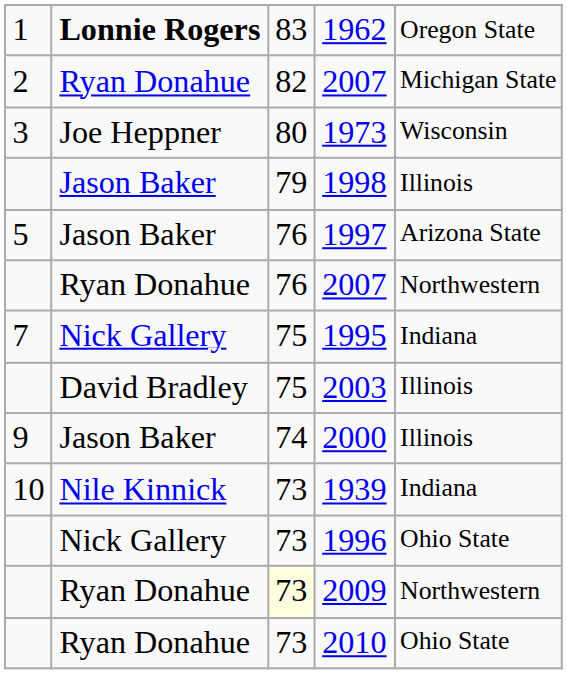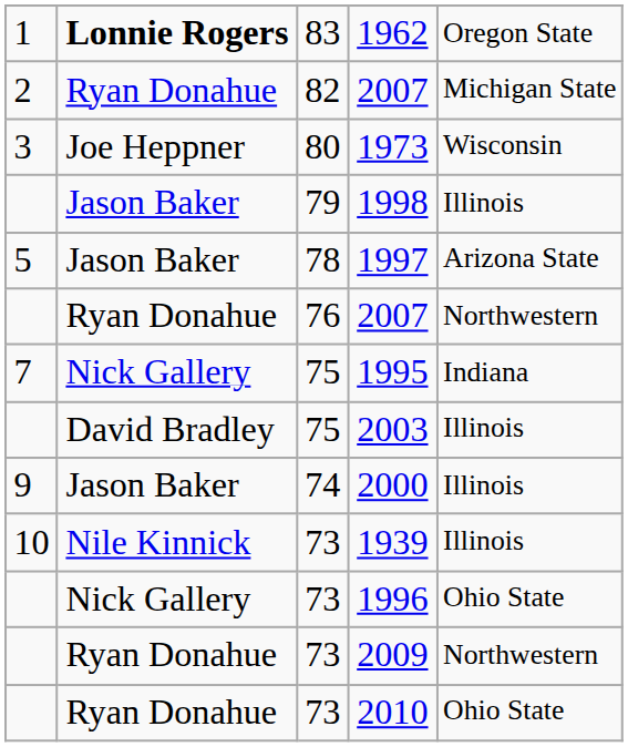1997 | column 3: 76 -> 78
1939 | column 5: Indiana -> Illinois
2009 | column 3: lightyellow background -> no background
